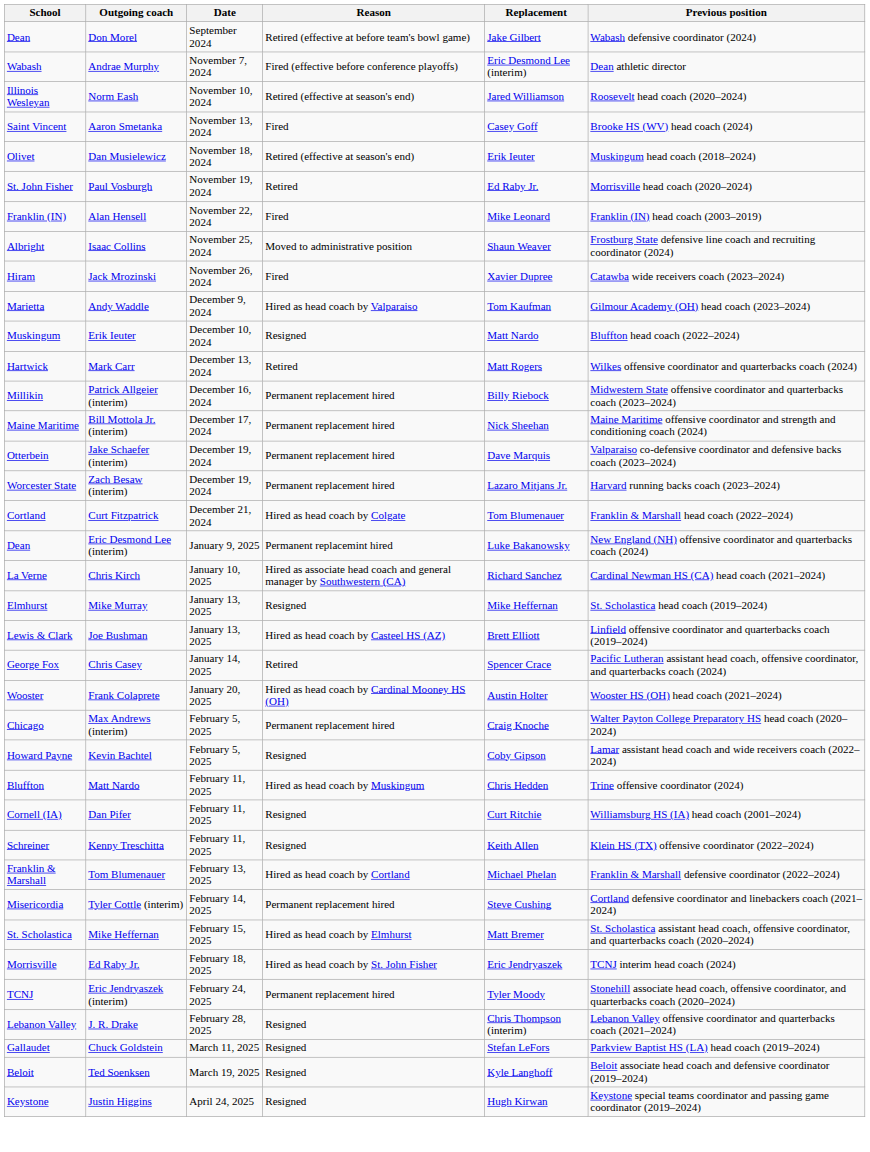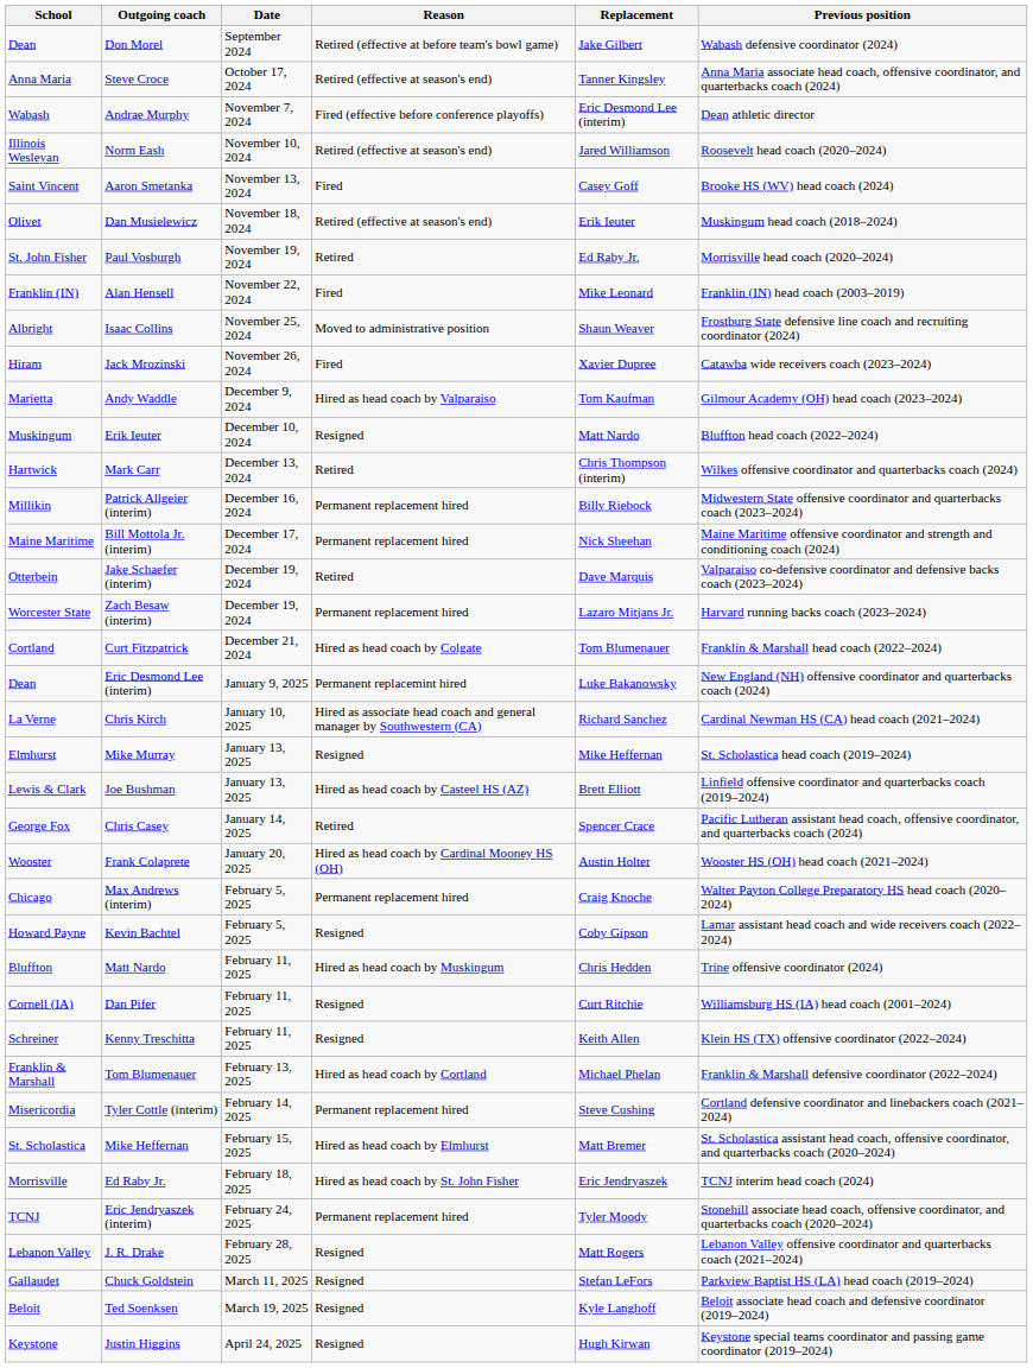+ row: Anna Maria | Steve Croce | October 17, 2024 | Retired (effective at season's end) | Tanner Kingsley | Anna Maria associate head coach, offensive coordinator, and quarterbacks coach (2024)
Mark Carr | Replacement: Matt Rogers -> Chris Thompson (interim)
Jake Schaefer (interim) | Reason: Permanent replacement hired -> Retired
J. R. Drake | Replacement: Chris Thompson (interim) -> Matt Rogers
